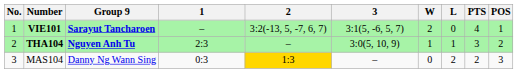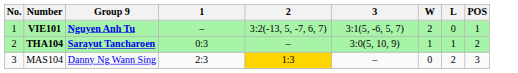- column: PTS | 4 | 3 | 2
VIE101 | Group 9: Sarayut Tancharoen -> Nguyen Anh Tu
THA104 | Group 9: Nguyen Anh Tu -> Sarayut Tancharoen
THA104 | 1: 2:3 -> 0:3
MAS104 | 1: 0:3 -> 2:3
